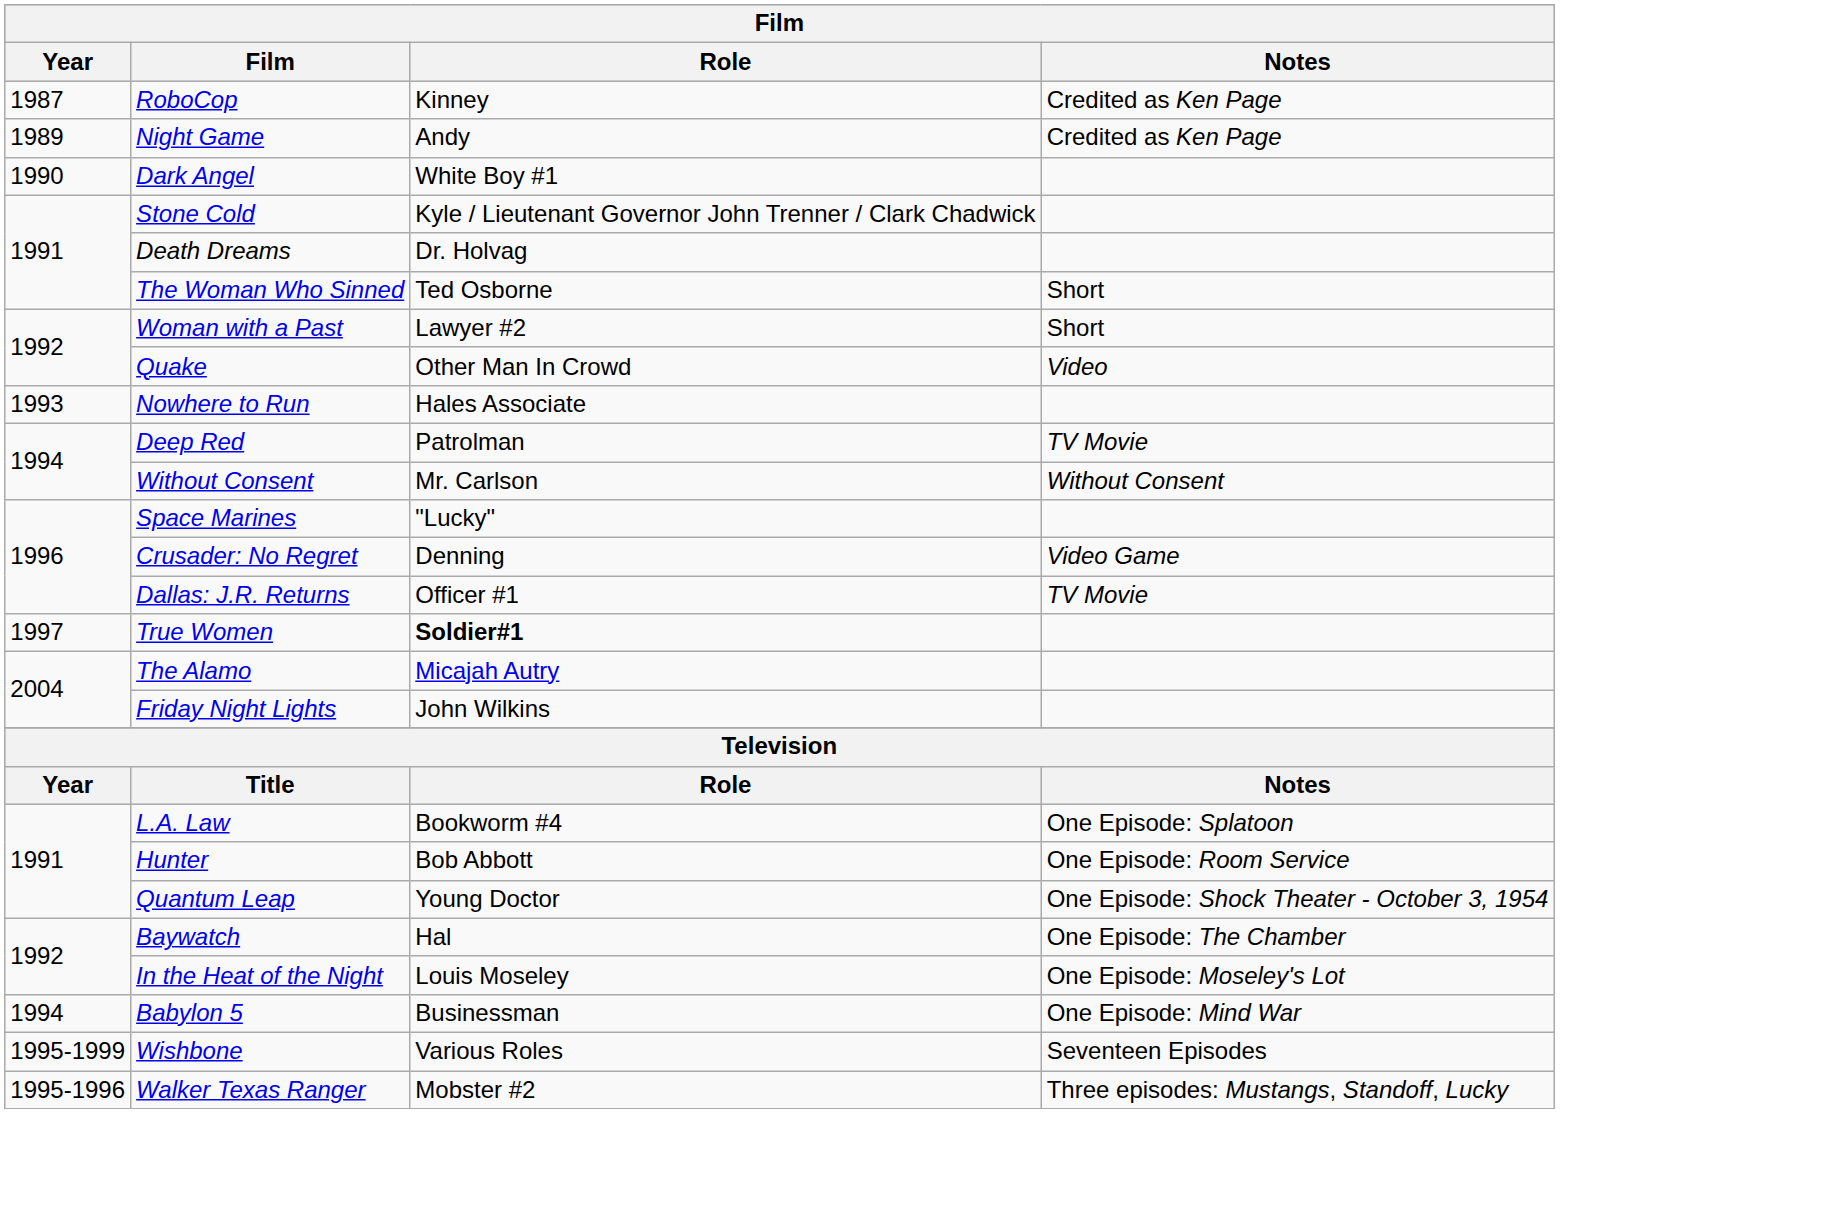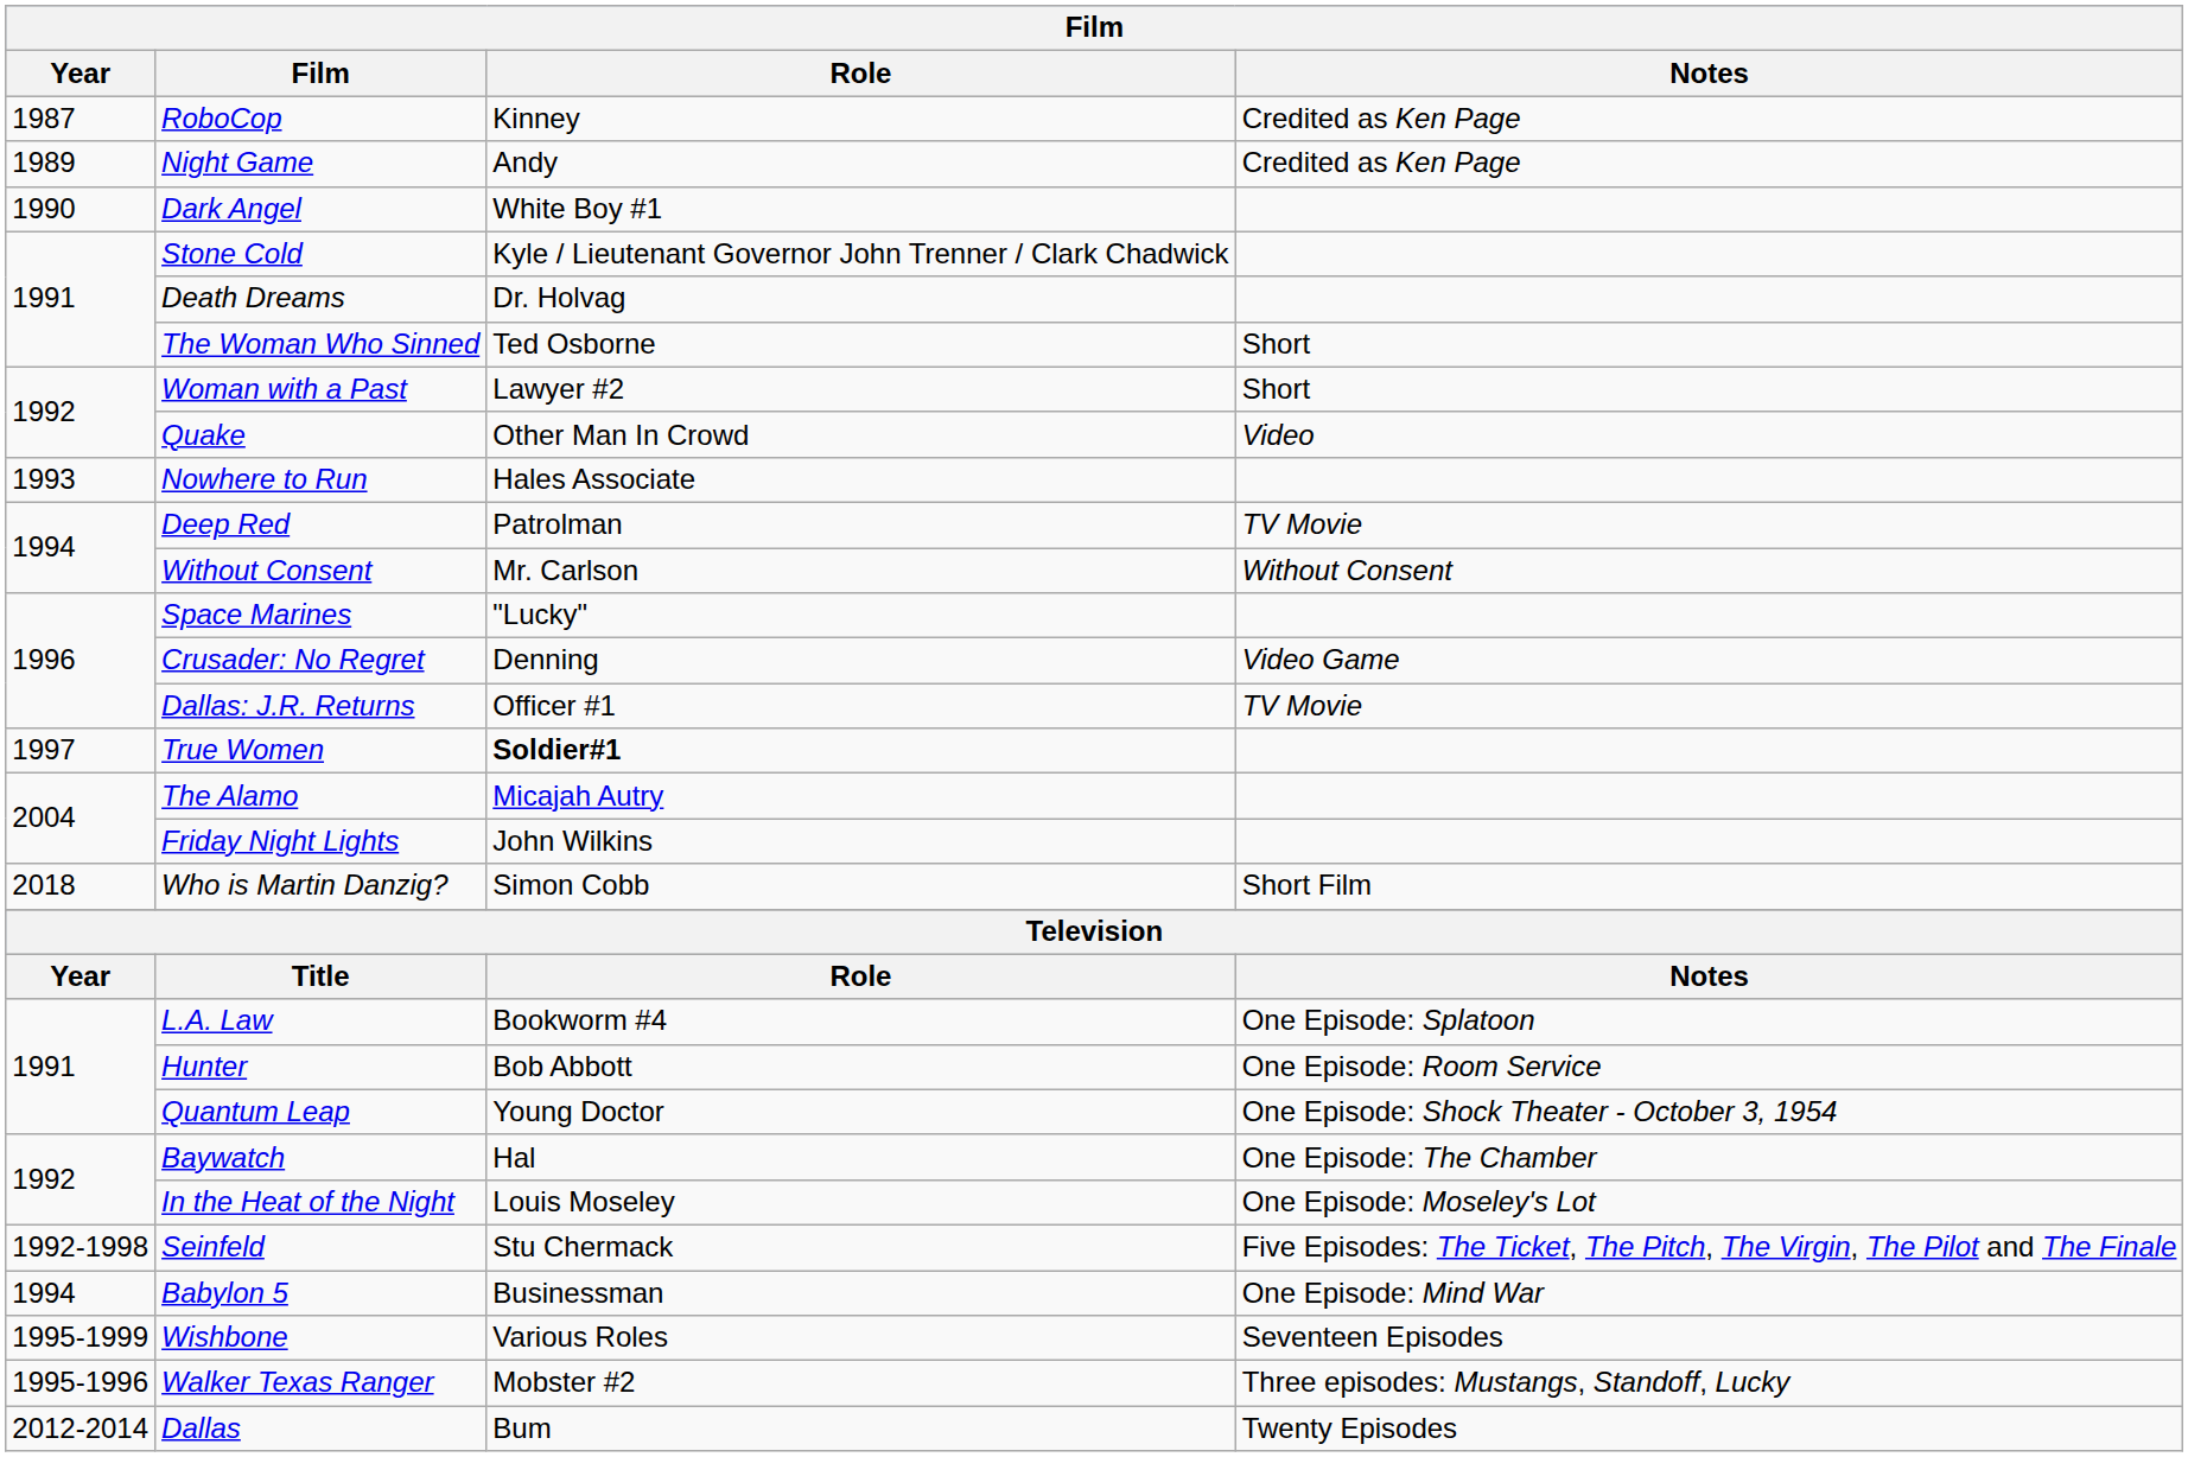+ row: 2018 | Who is Martin Danzig? | Simon Cobb | Short Film
+ row: 1992-1998 | Seinfeld | Stu Chermack | Five Episodes: The Ticket, The Pitch, The Virgin, The Pilot and The Finale
+ row: 2012-2014 | Dallas | Bum | Twenty Episodes
